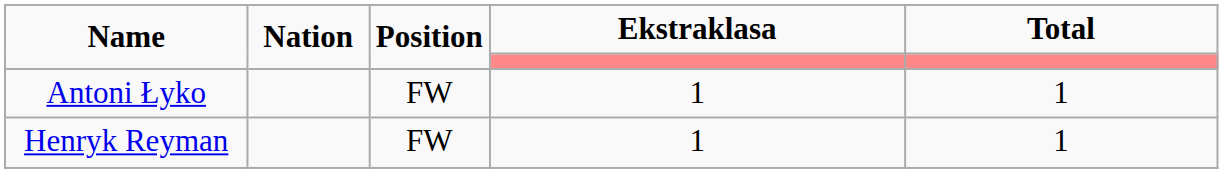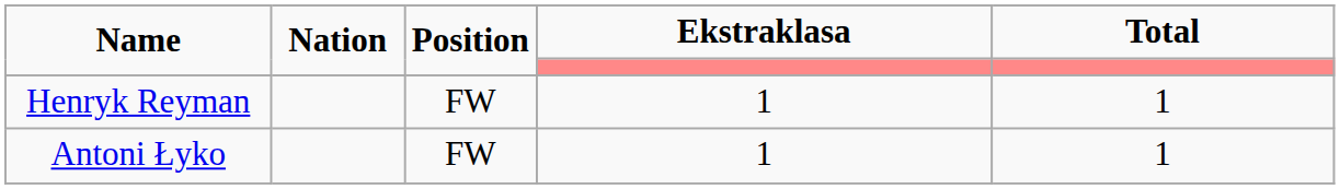rows swapped: Henryk Reyman <-> Antoni Łyko
